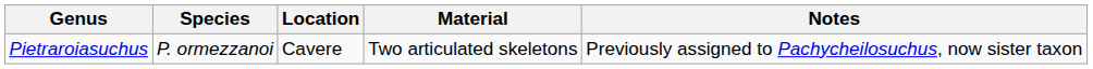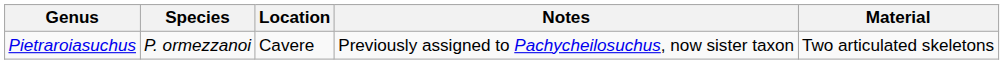columns swapped: Material <-> Notes
